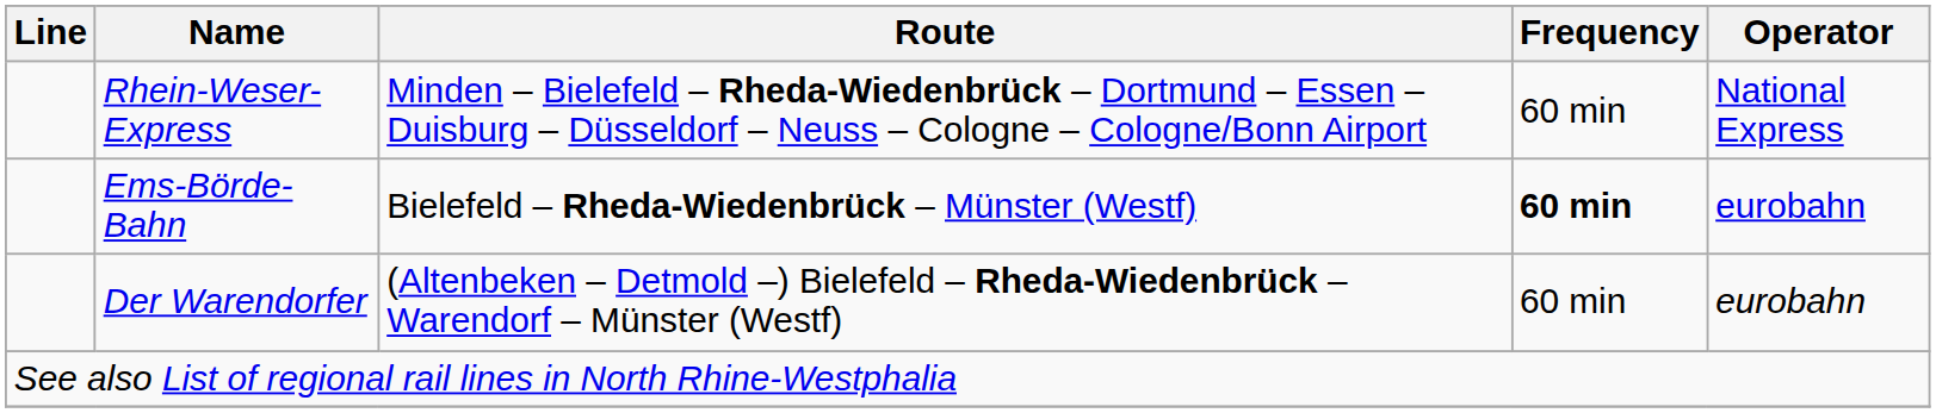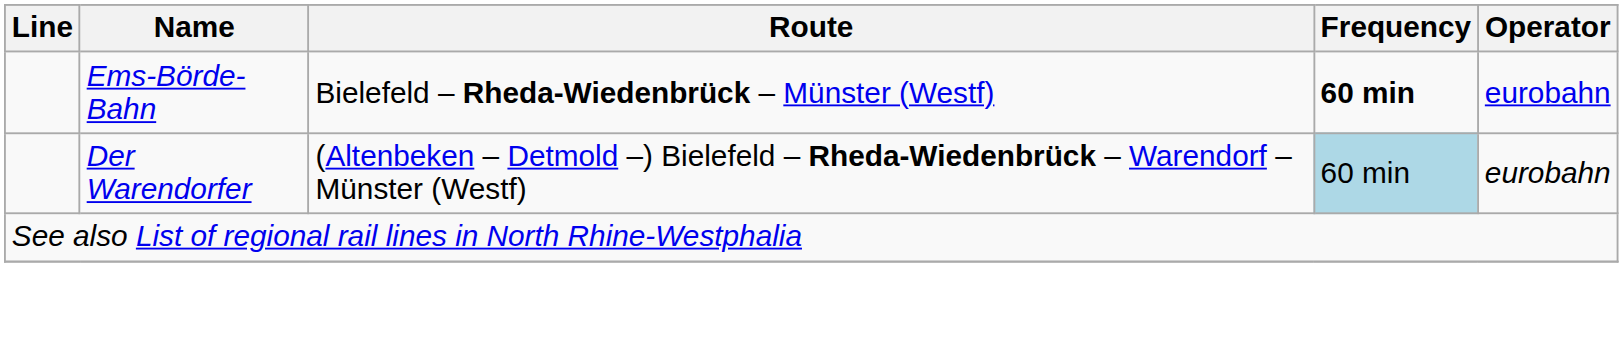- row: Rhein-Weser-Express | Minden – Bielefeld – Rheda-Wiedenbrück – Dortmund – Essen – Duisburg – Düsseldorf – Neuss – Cologne – Cologne/Bonn Airport | 60 min | National Express
Der Warendorfer | Frequency: no background -> lightblue background
